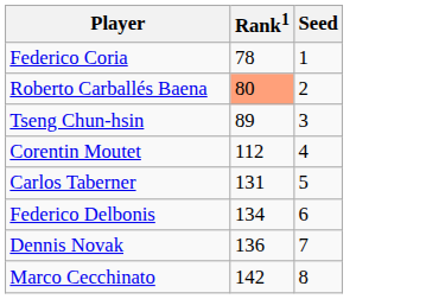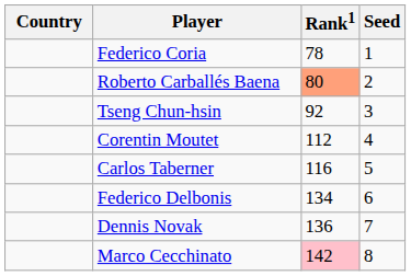+ column: Country
Tseng Chun-hsin | Rank1: 89 -> 92
Carlos Taberner | Rank1: 131 -> 116
Marco Cecchinato | Rank1: no background -> pink background
